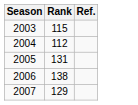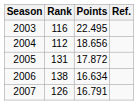+ column: Points | 22.495 | 18.656 | 17.872 | 16.634 | 16.791
2003 | Rank: 115 -> 116
2007 | Rank: 129 -> 126
